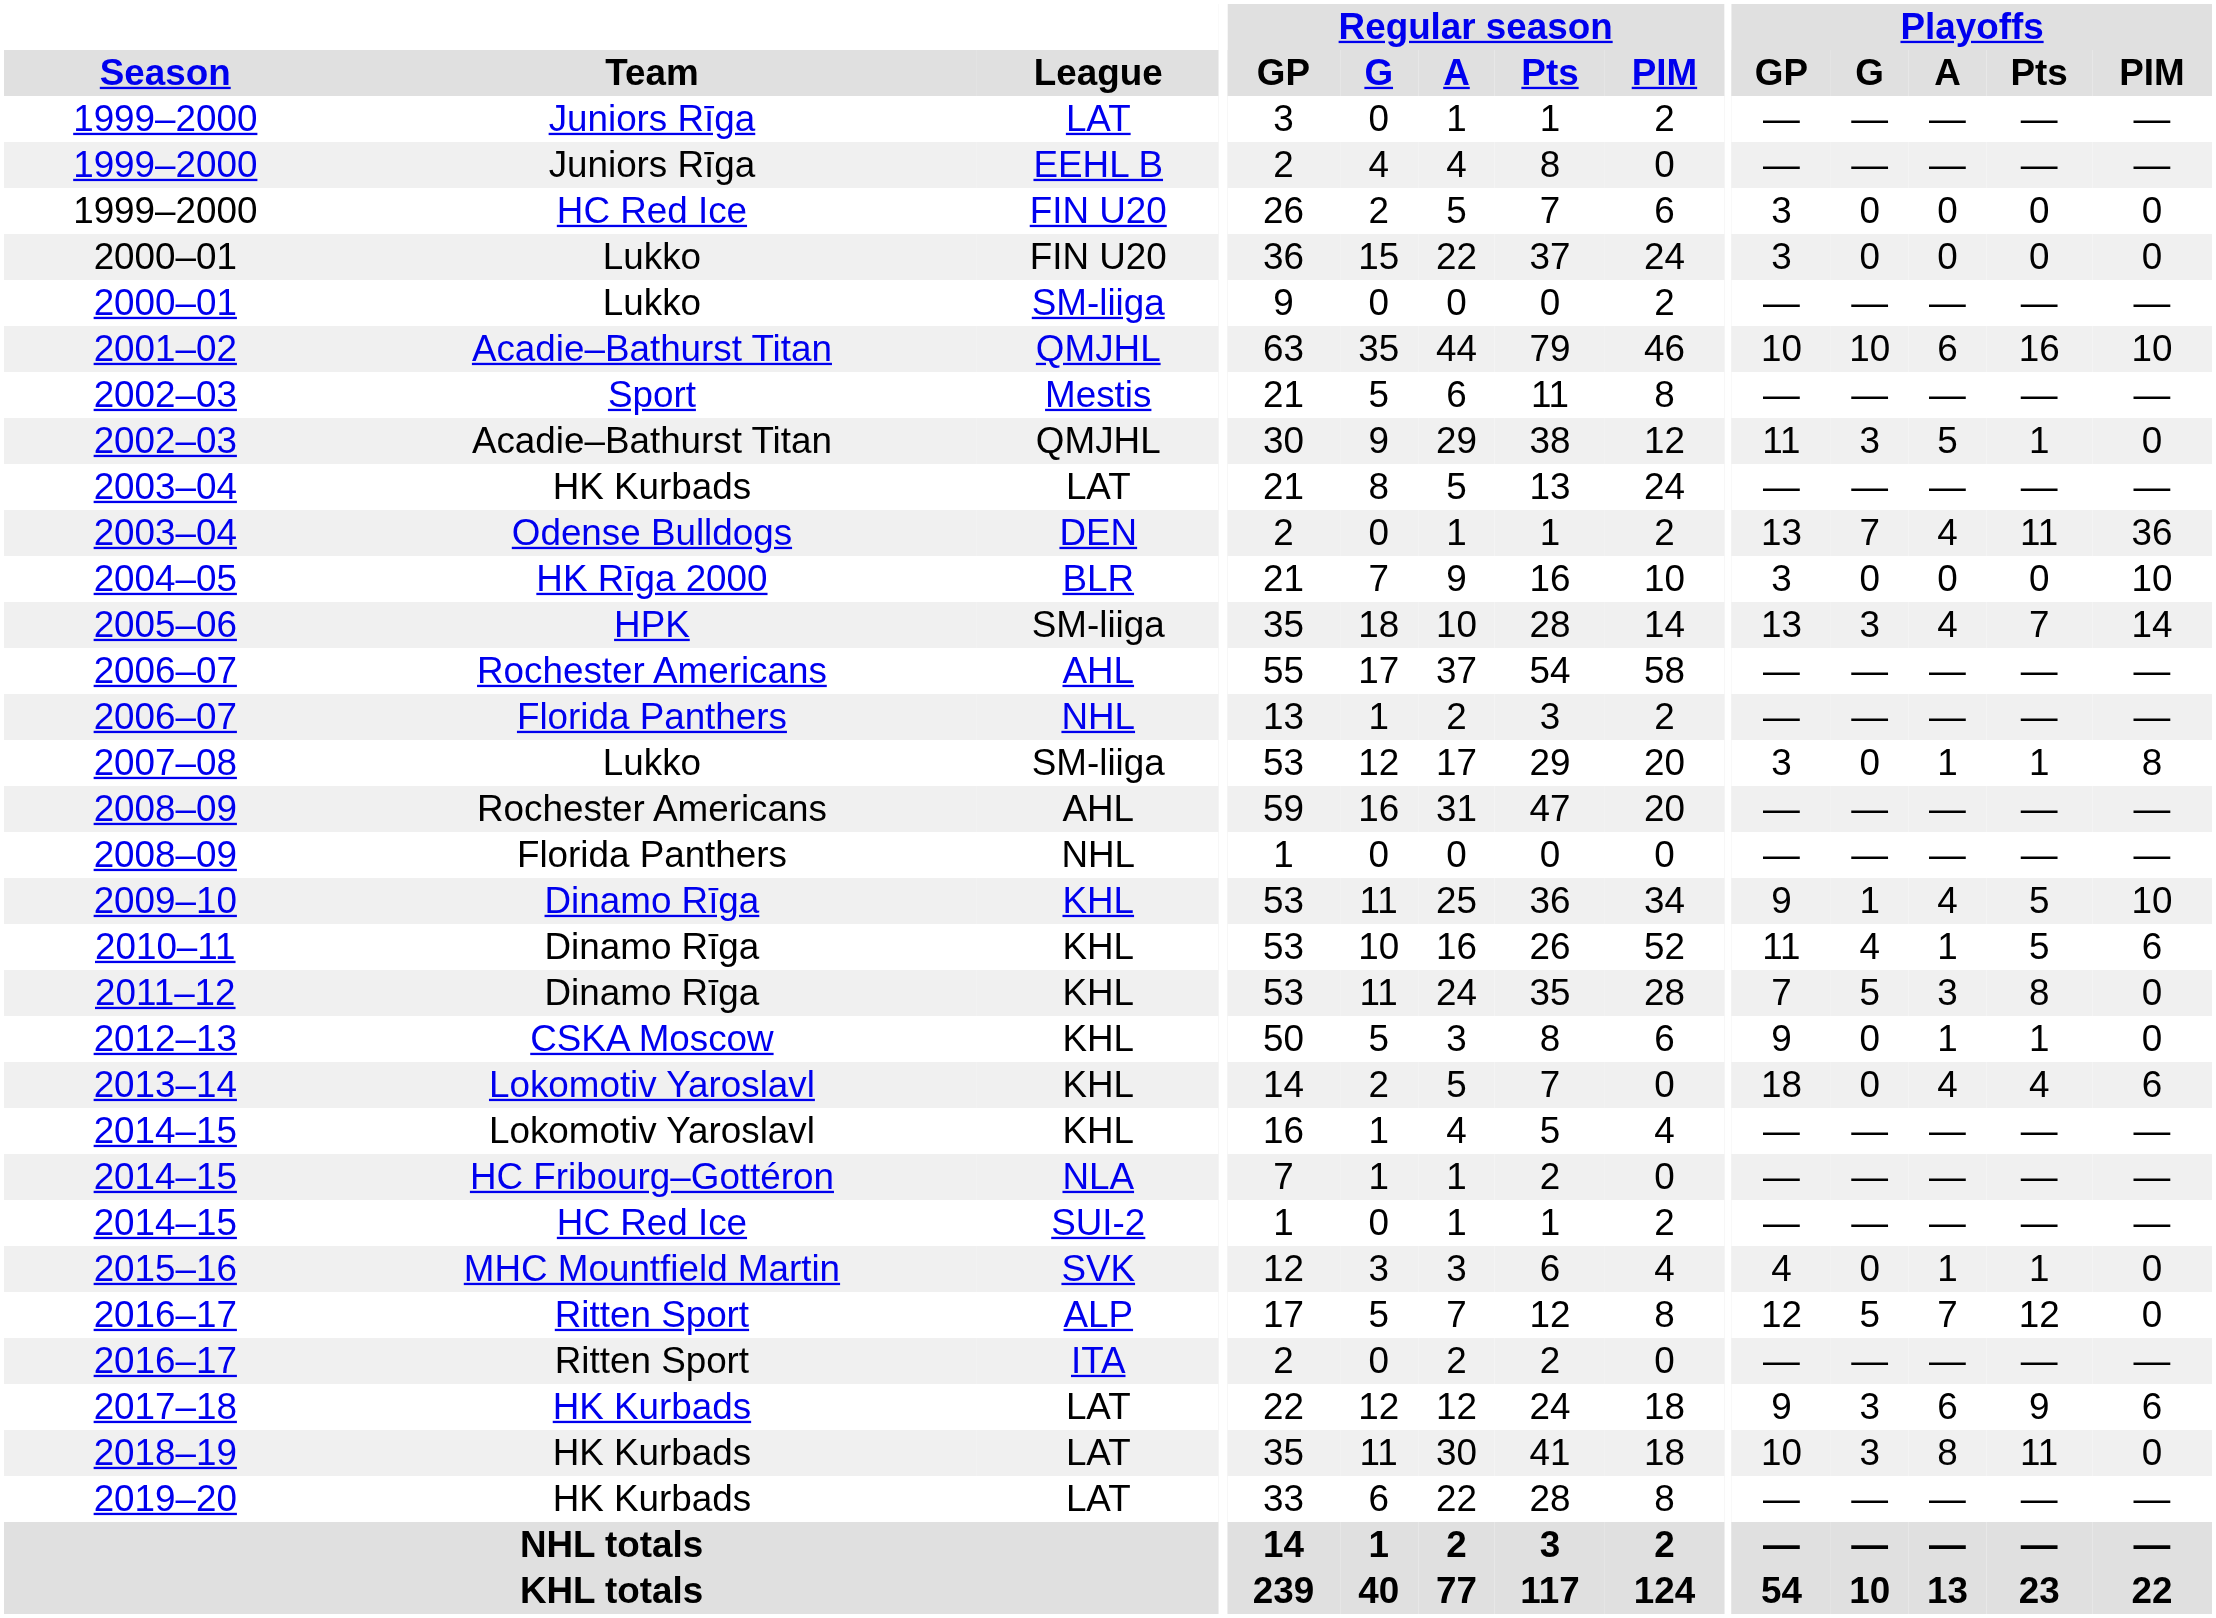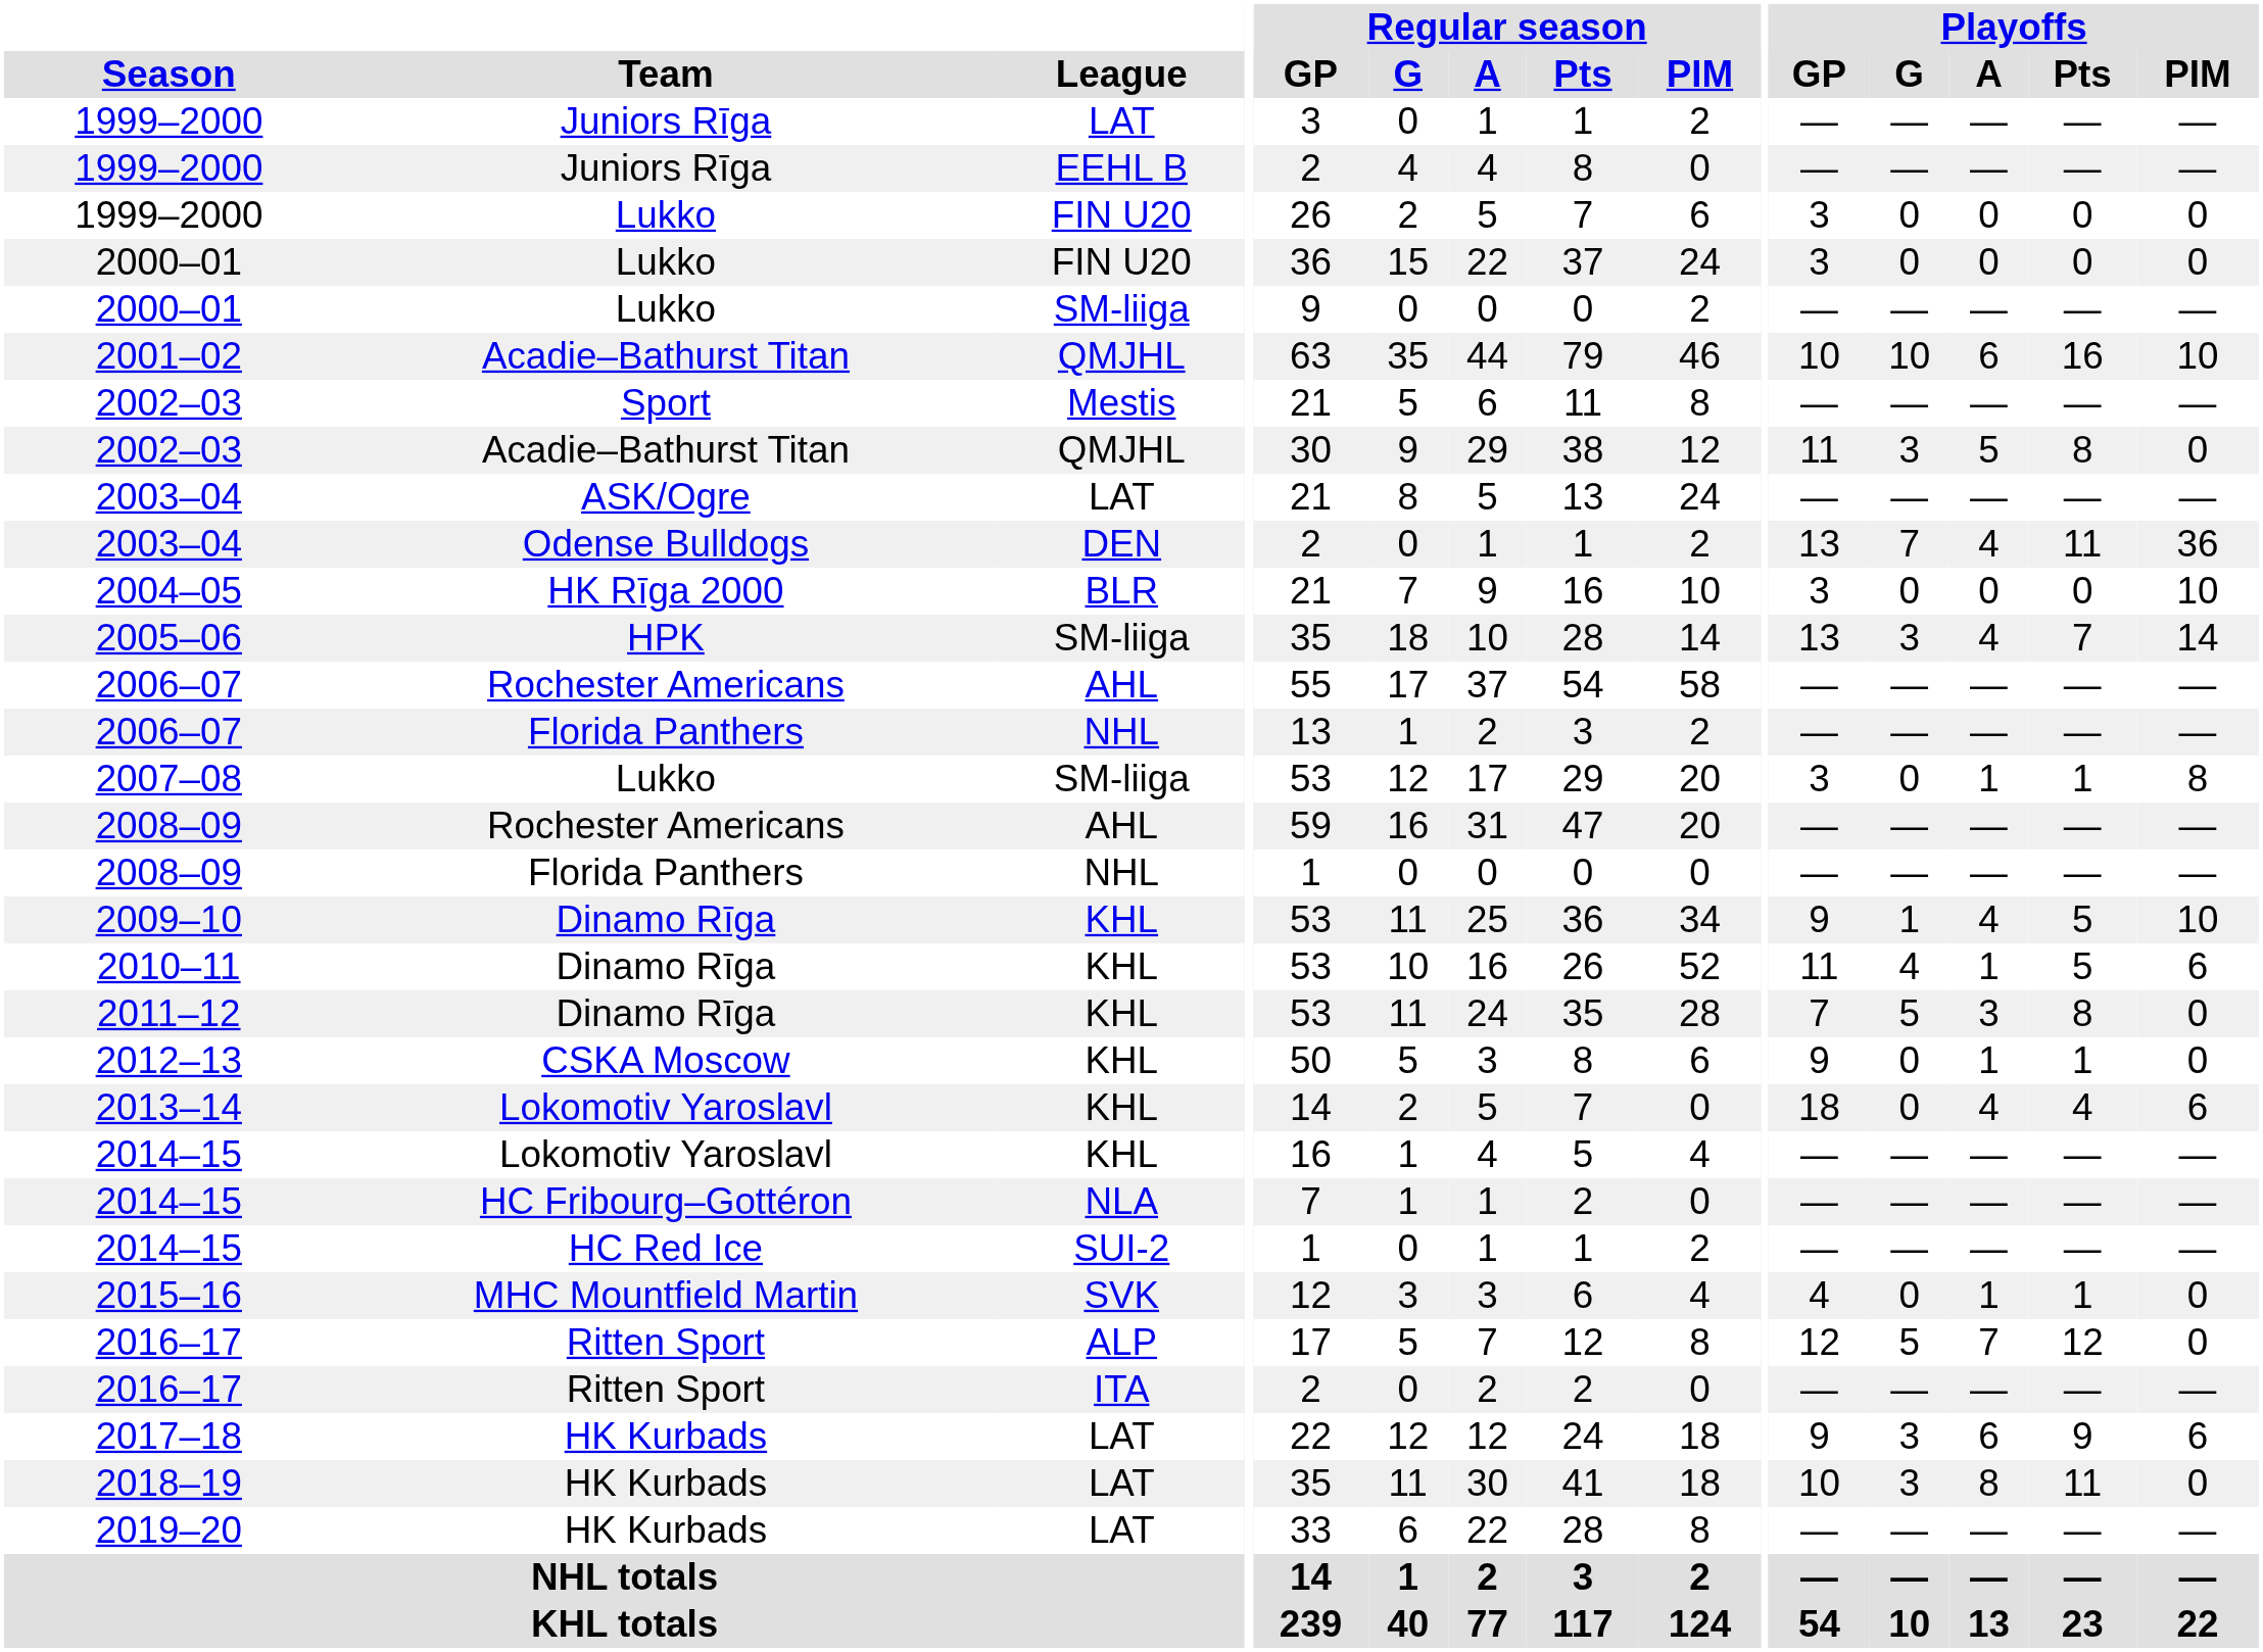1999–2000 / FIN U20 | Team: HC Red Ice -> Lukko
2002–03 / QMJHL | Playoffs / Pts: 1 -> 8
2003–04 / LAT | Team: HK Kurbads -> ASK/Ogre
